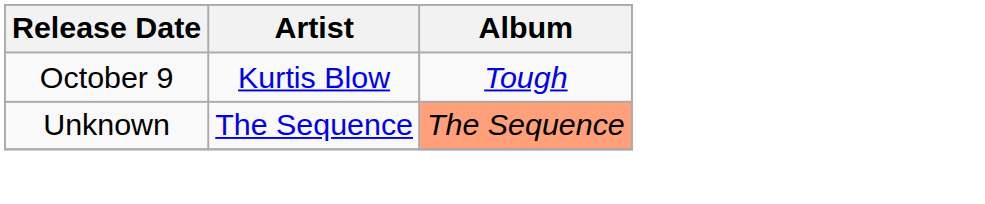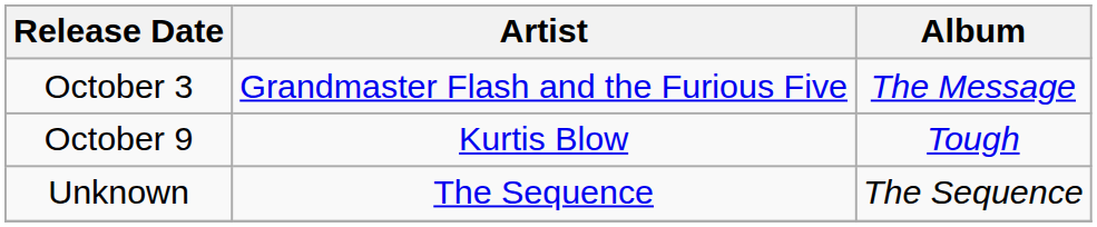+ row: October 3 | Grandmaster Flash and the Furious Five | The Message
Unknown | Album: lightsalmon background -> no background
